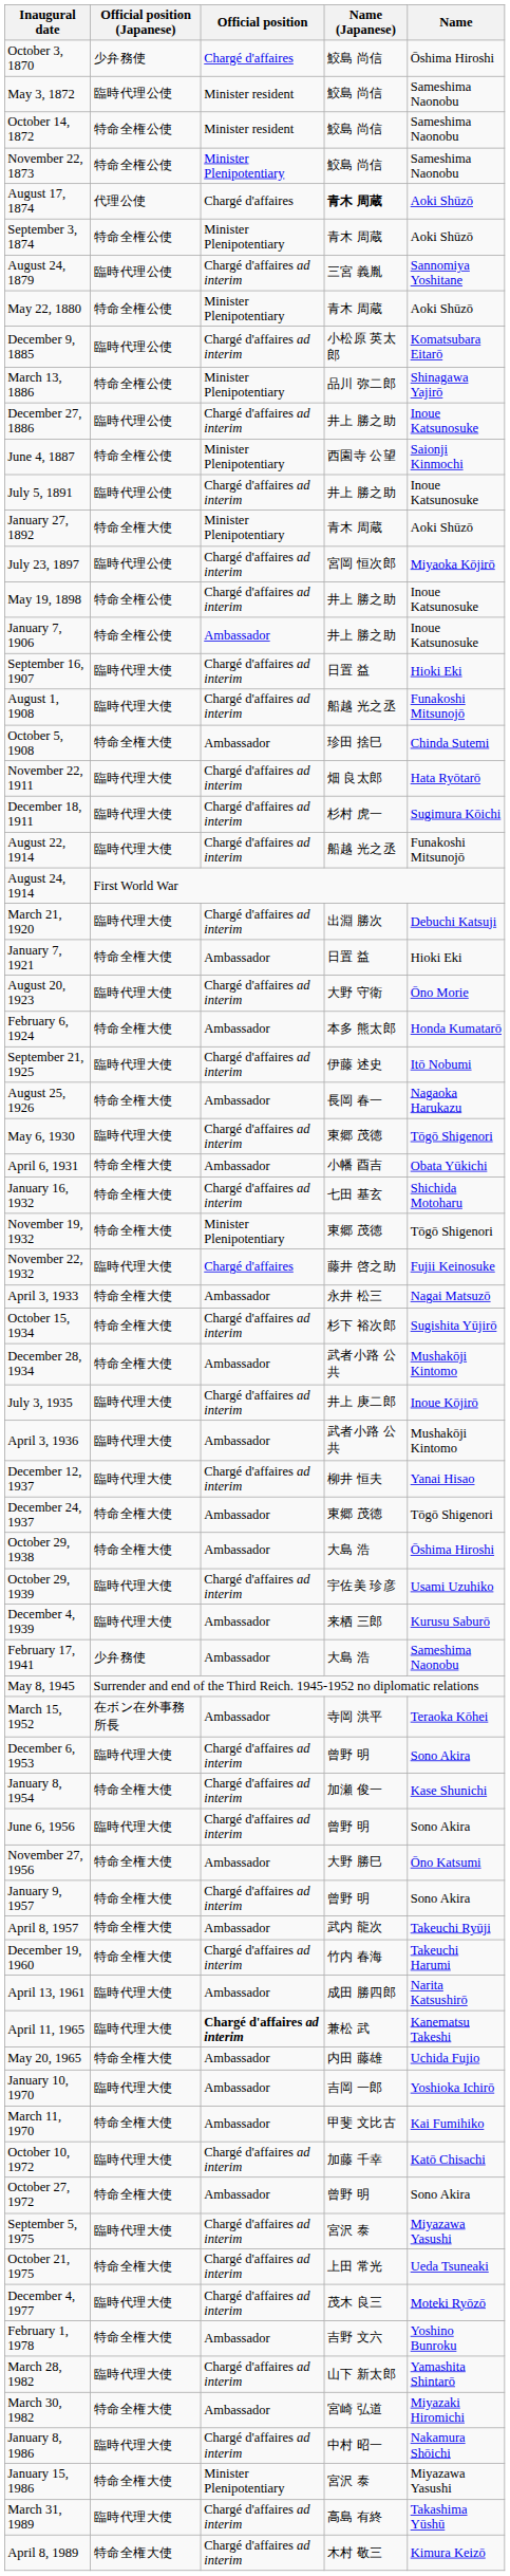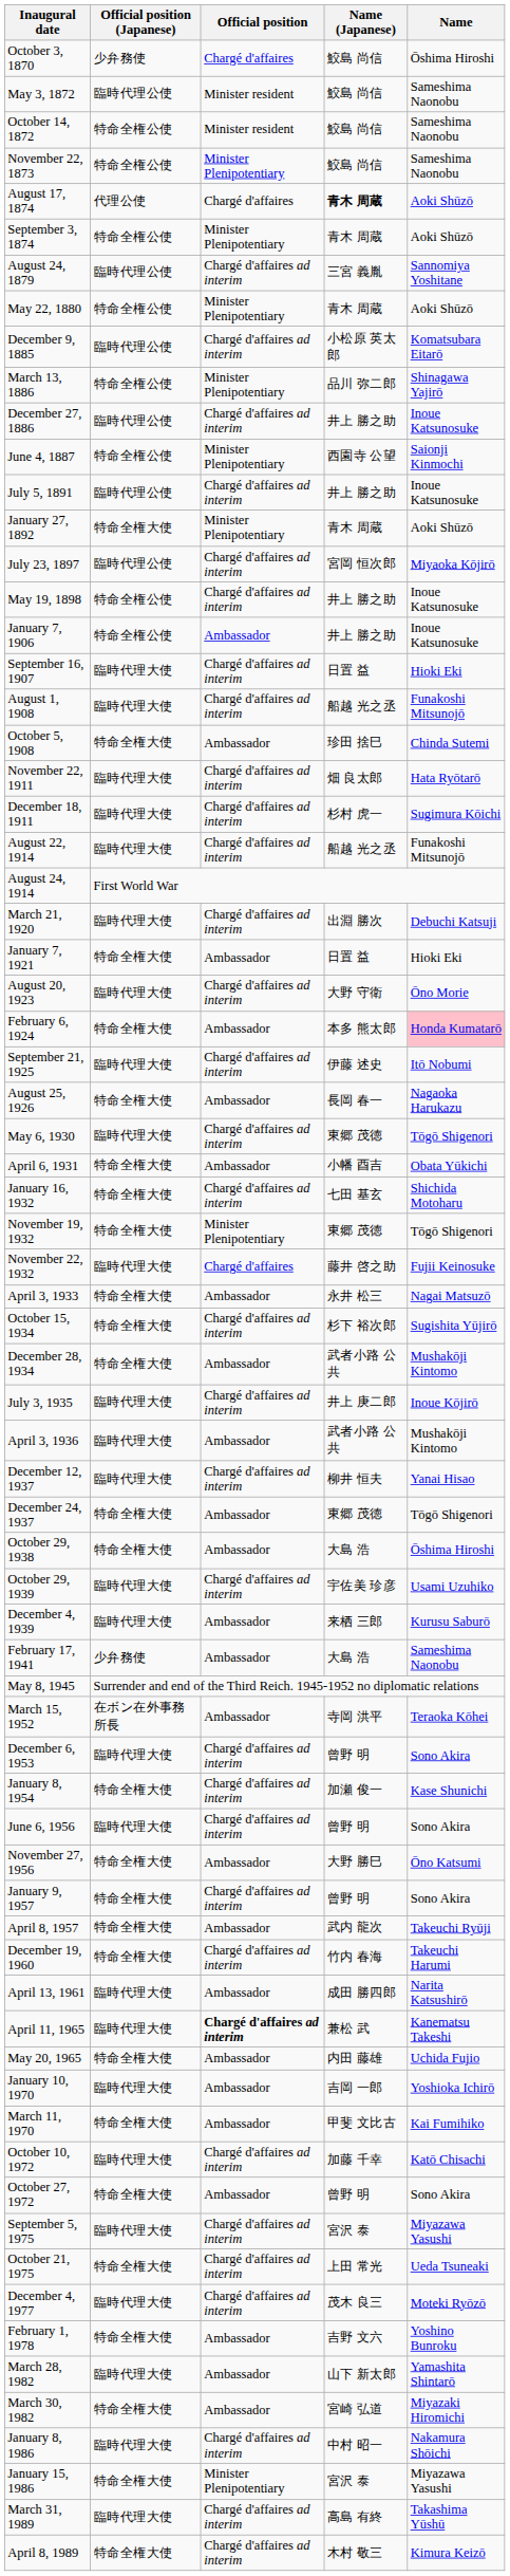February 6, 1924 | Name: no background -> pink background
March 28, 1982 | Official position: Chargé d'affaires ad interim -> Ambassador
